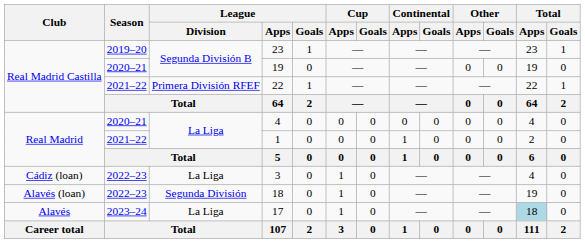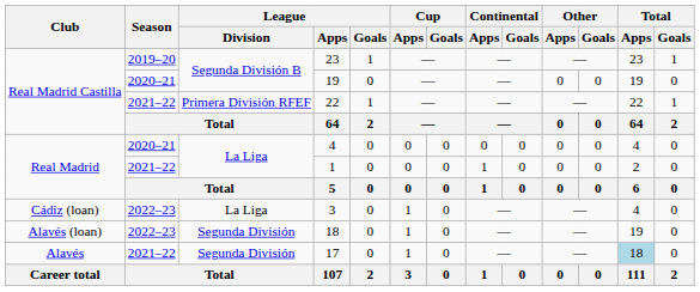17 | Season: 2023–24 -> 2021–22
17 | League / Division: La Liga -> Segunda División
